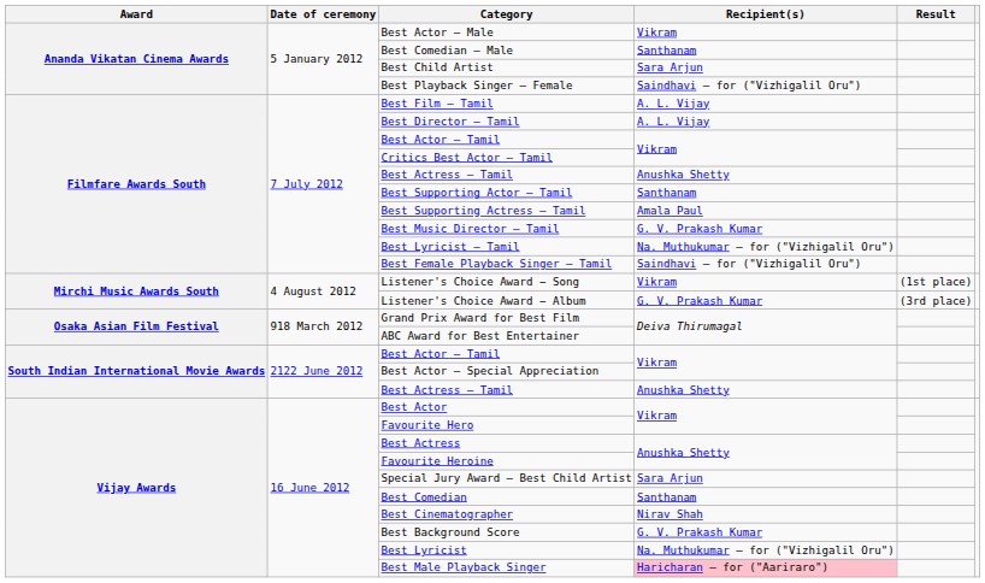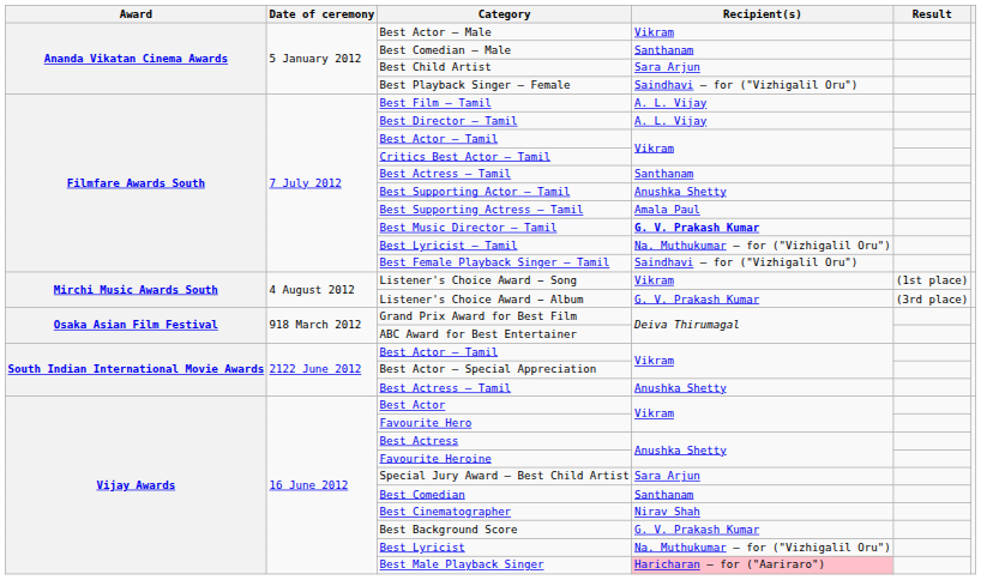Filmfare Awards South / Best Actress – Tamil | Recipient(s): Anushka Shetty -> Santhanam
Best Supporting Actor – Tamil | Recipient(s): Santhanam -> Anushka Shetty
Best Music Director – Tamil | Recipient(s): normal -> bold
